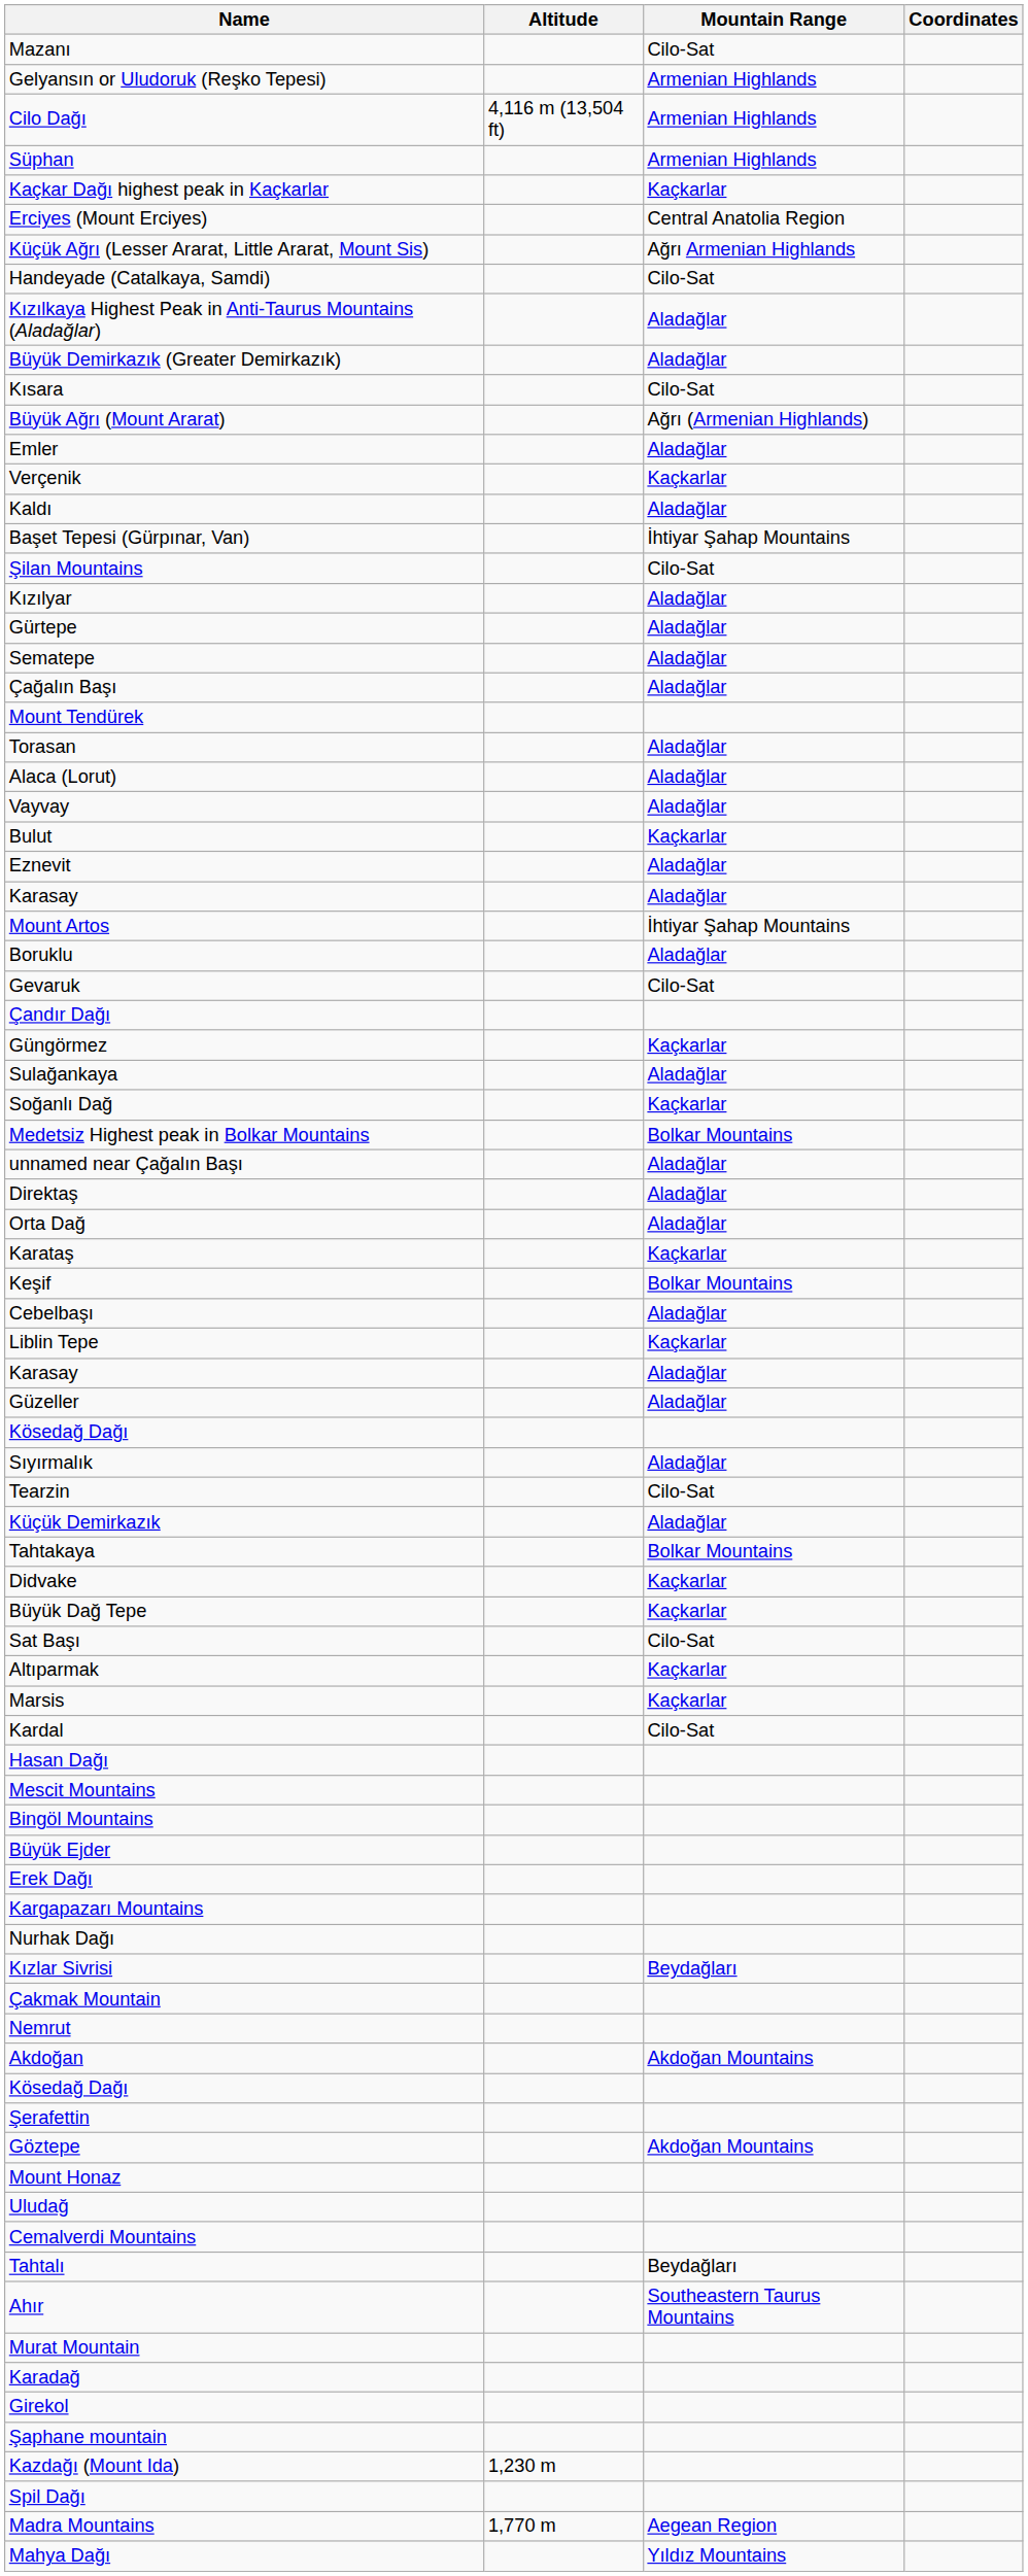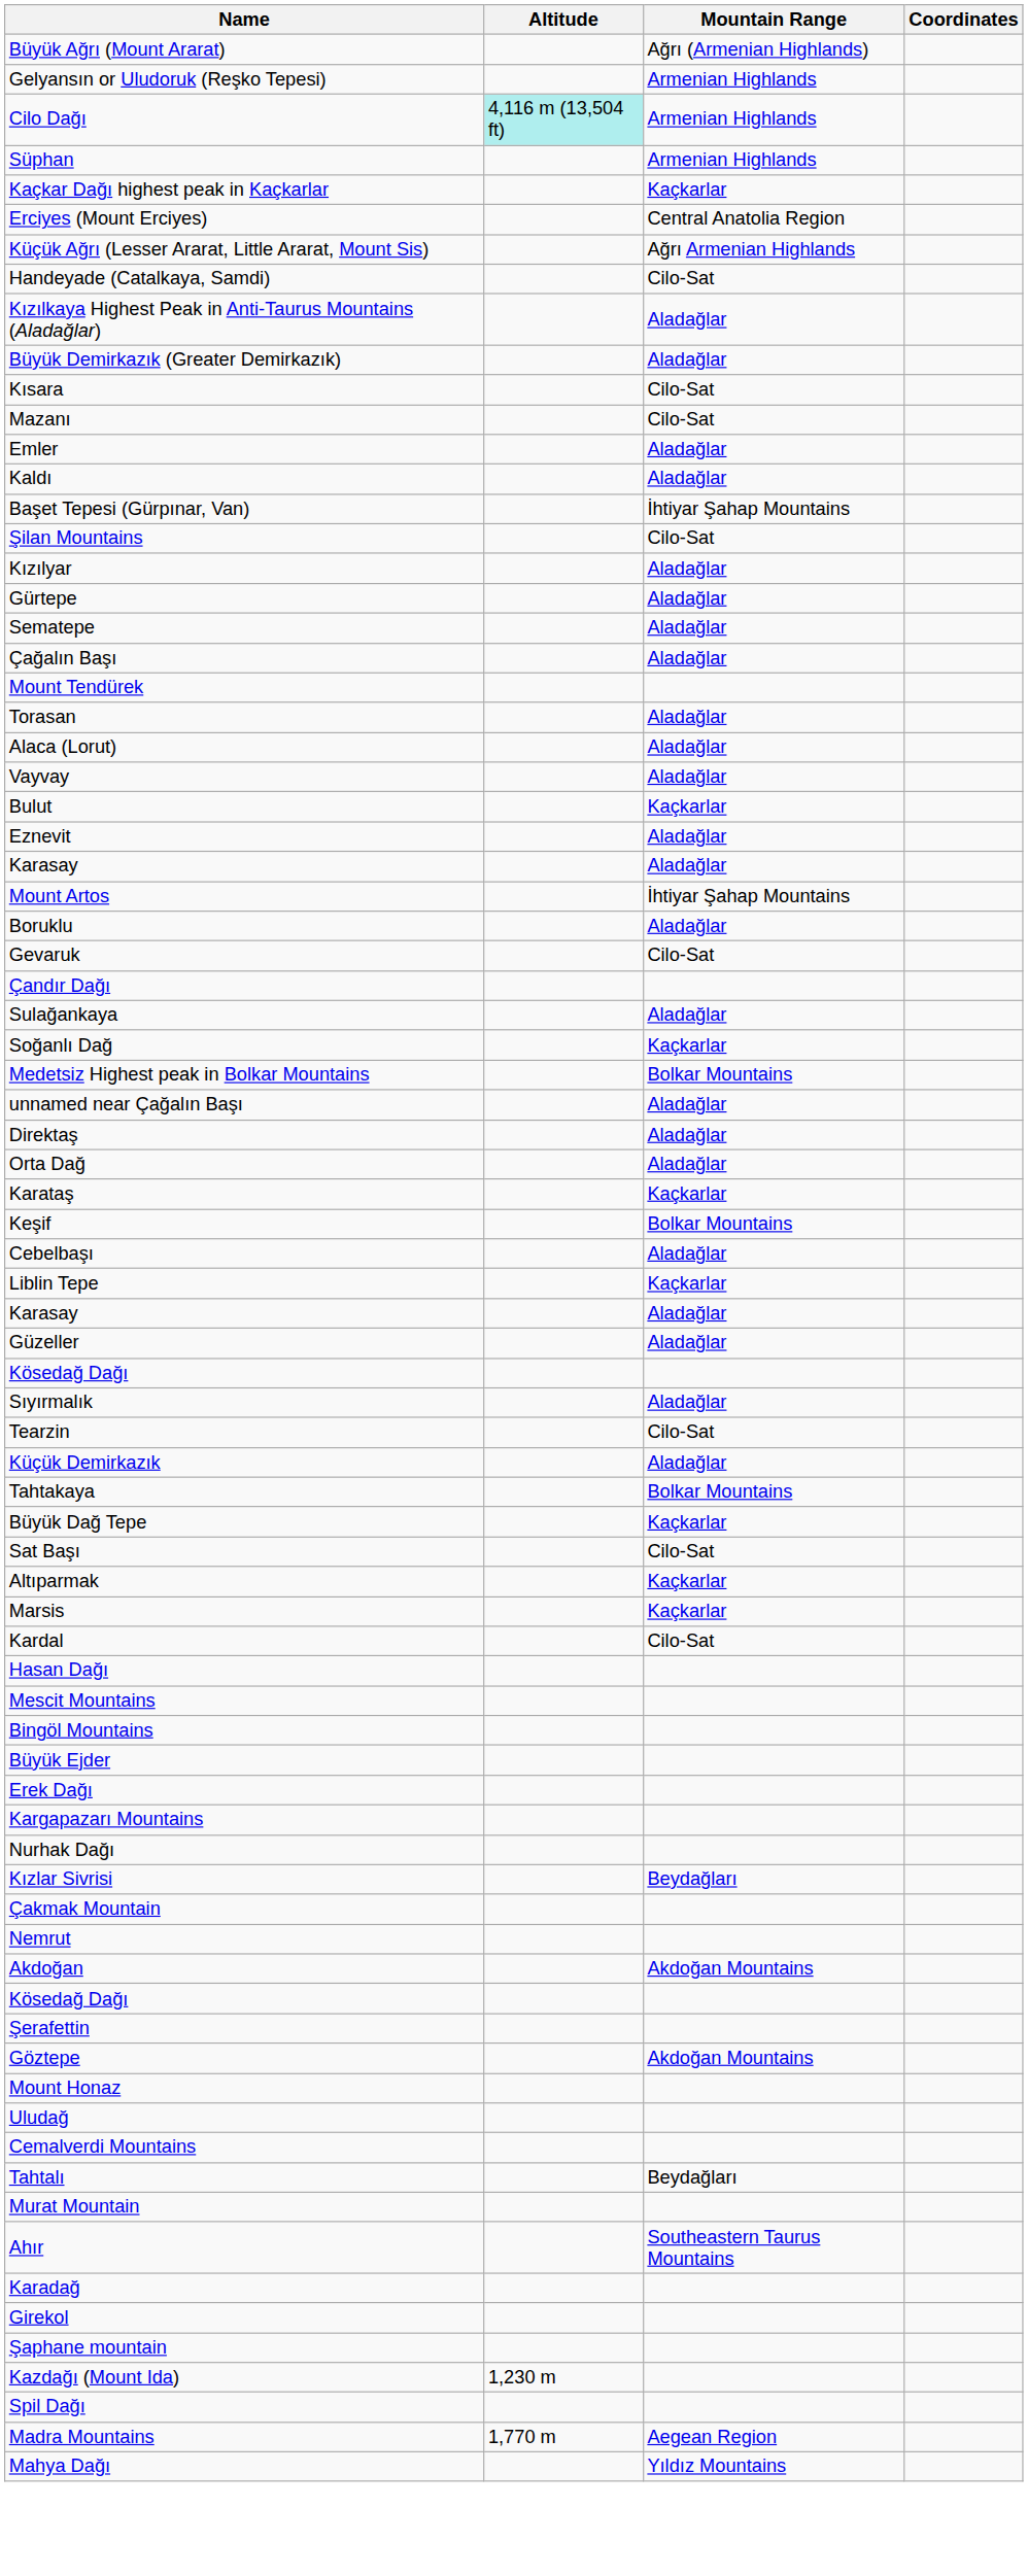rows swapped: Büyük Ağrı (Mount Ararat) <-> Mazanı
Cilo Dağı | Altitude: no background -> paleturquoise background
- row: Verçenik | Kaçkarlar
- row: Güngörmez | Kaçkarlar
- row: Didvake | Kaçkarlar
rows swapped: Ahır <-> Murat Mountain
